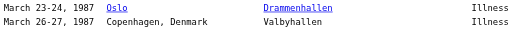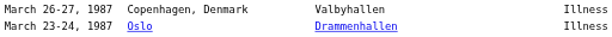rows swapped: March 23-24, 1987 <-> March 26-27, 1987
